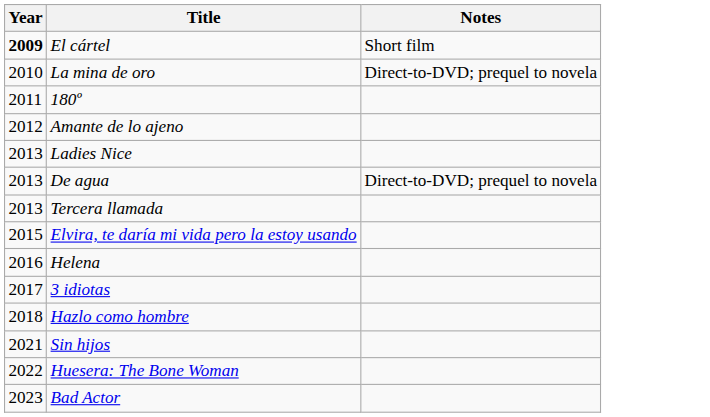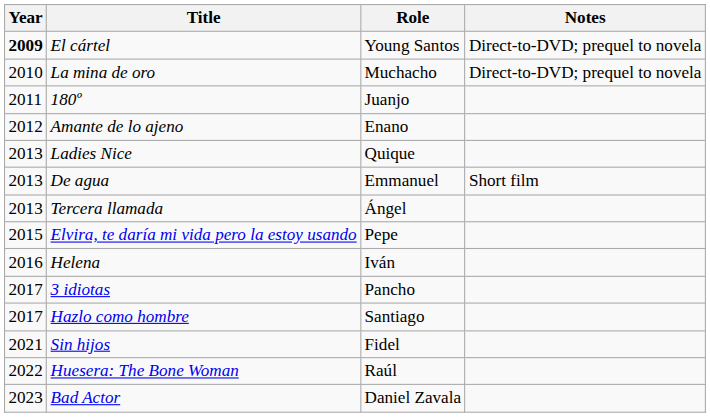+ column: Role | Young Santos | Muchacho | Juanjo | Enano | Quique | Emmanuel | Ángel | Pepe | Iván | Pancho | Santiago | Fidel | Raúl | Daniel Zavala
El cártel | Notes: Short film -> Direct-to-DVD; prequel to novela
De agua | Notes: Direct-to-DVD; prequel to novela -> Short film
Hazlo como hombre | Year: 2018 -> 2017
